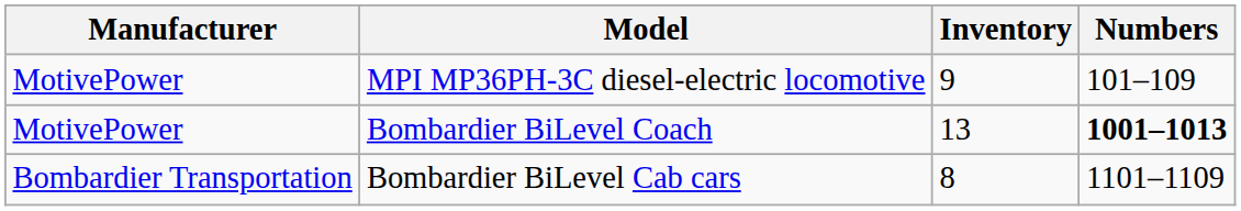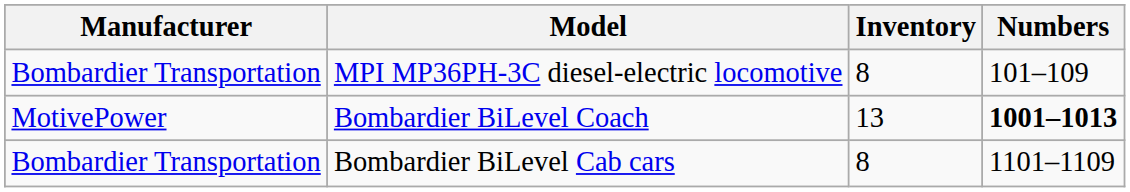MPI MP36PH-3C diesel-electric locomotive | Manufacturer: MotivePower -> Bombardier Transportation
MPI MP36PH-3C diesel-electric locomotive | Inventory: 9 -> 8
